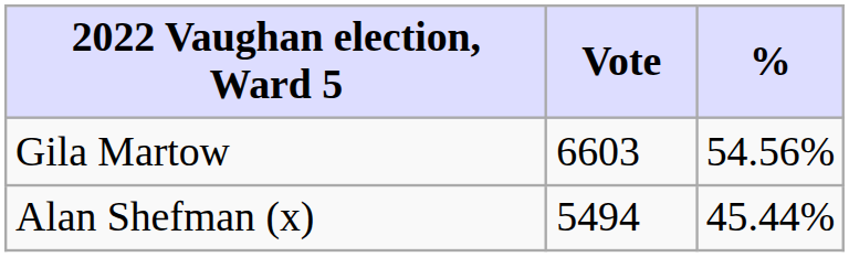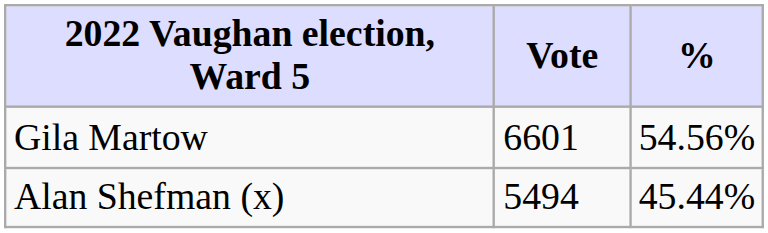Gila Martow | Vote: 6603 -> 6601
